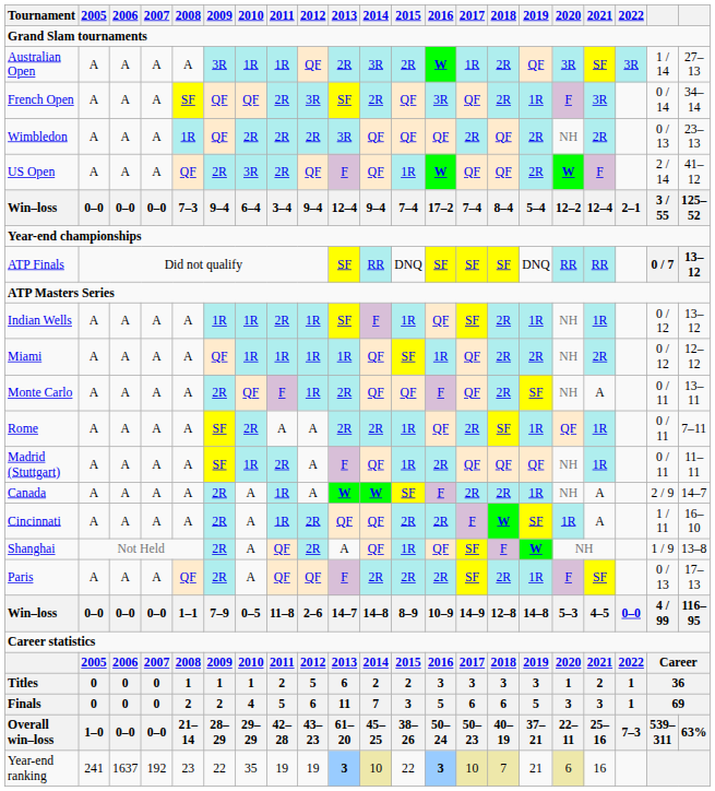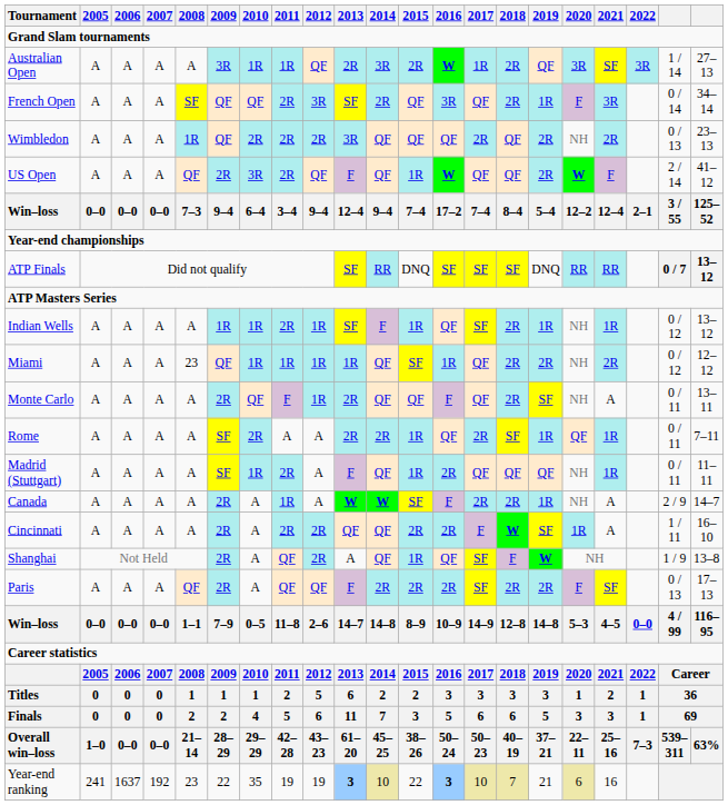Miami | 2008: A -> 23
Cincinnati | 2011: 1R -> 2R
Paris | 2019: 1R -> 2R
